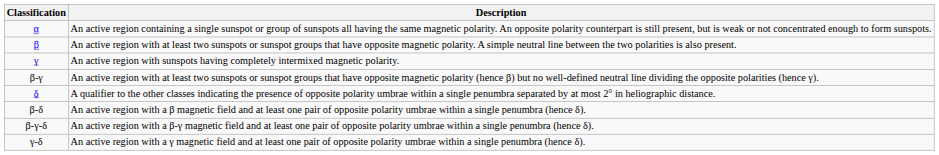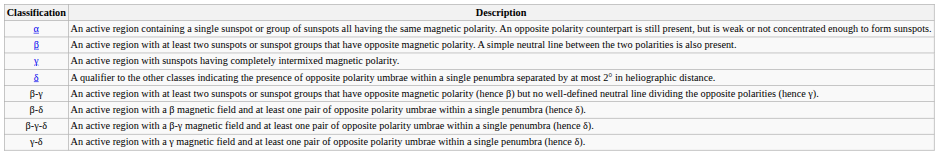rows swapped: β-γ <-> δ
